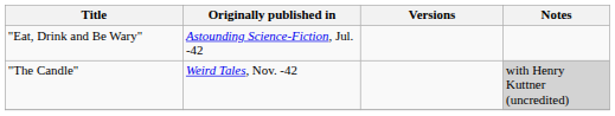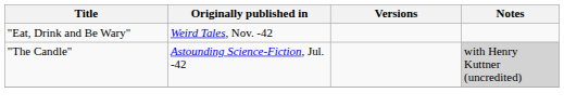"Eat, Drink and Be Wary" | Originally published in: Astounding Science-Fiction, Jul. -42 -> Weird Tales, Nov. -42
"The Candle" | Originally published in: Weird Tales, Nov. -42 -> Astounding Science-Fiction, Jul. -42
